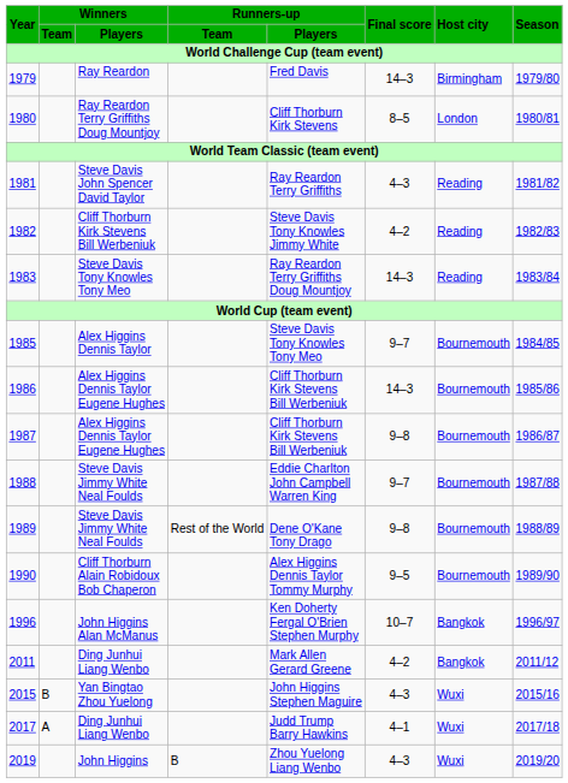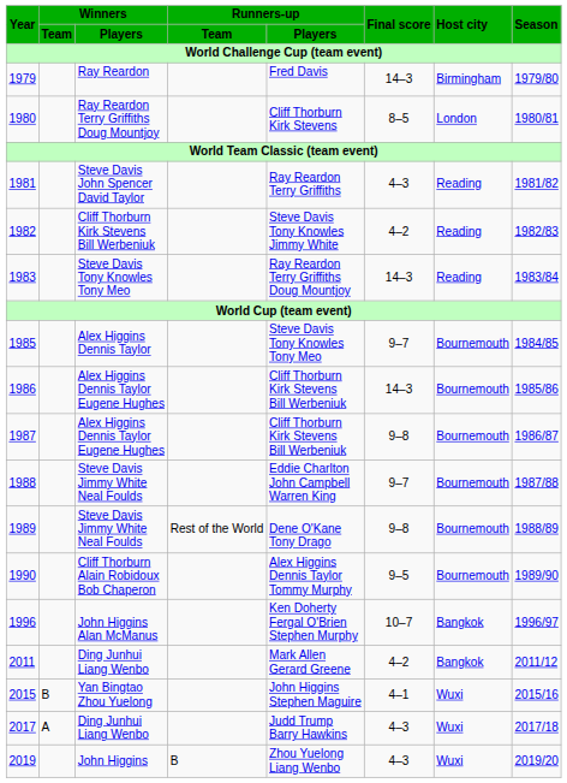2015 | Final score: 4–3 -> 4–1
2017 | Final score: 4–1 -> 4–3
